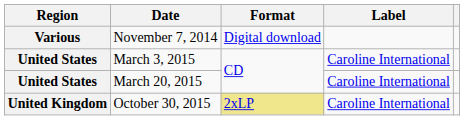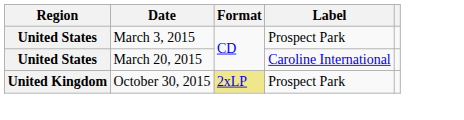- row: Various | November 7, 2014 | Digital download
March 3, 2015 | Label: Caroline International -> Prospect Park
October 30, 2015 | Label: Caroline International -> Prospect Park
